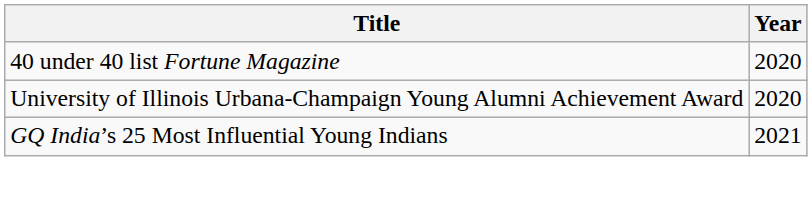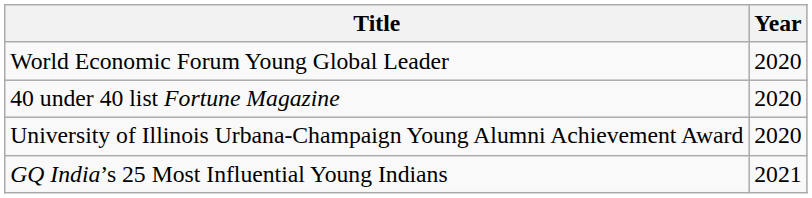+ row: World Economic Forum Young Global Leader | 2020
